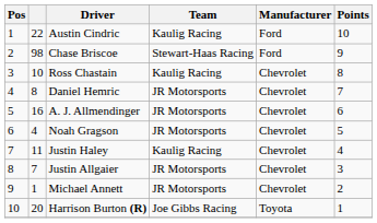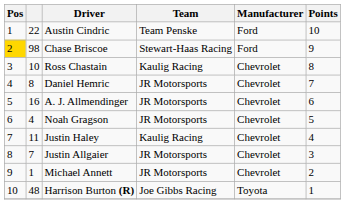Austin Cindric | Team: Kaulig Racing -> Team Penske
Chase Briscoe | Pos: no background -> gold background
Harrison Burton (R) | column 2: 20 -> 48
